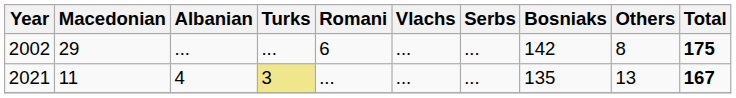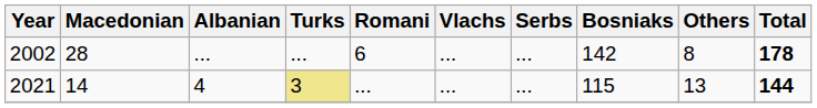2002 | Macedonian: 29 -> 28
2002 | Total: 175 -> 178
2021 | Macedonian: 11 -> 14
2021 | Bosniaks: 135 -> 115
2021 | Total: 167 -> 144
